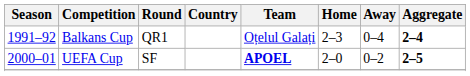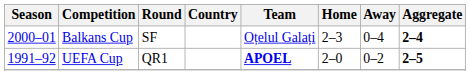Balkans Cup | Season: 1991–92 -> 2000–01
Balkans Cup | Round: QR1 -> SF
UEFA Cup | Season: 2000–01 -> 1991–92
UEFA Cup | Round: SF -> QR1
